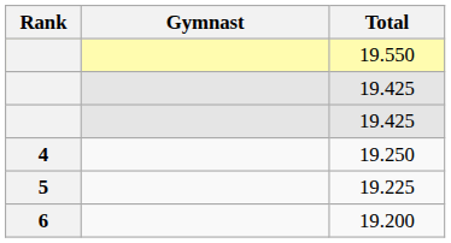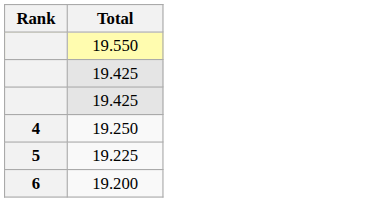- column: Gymnast
